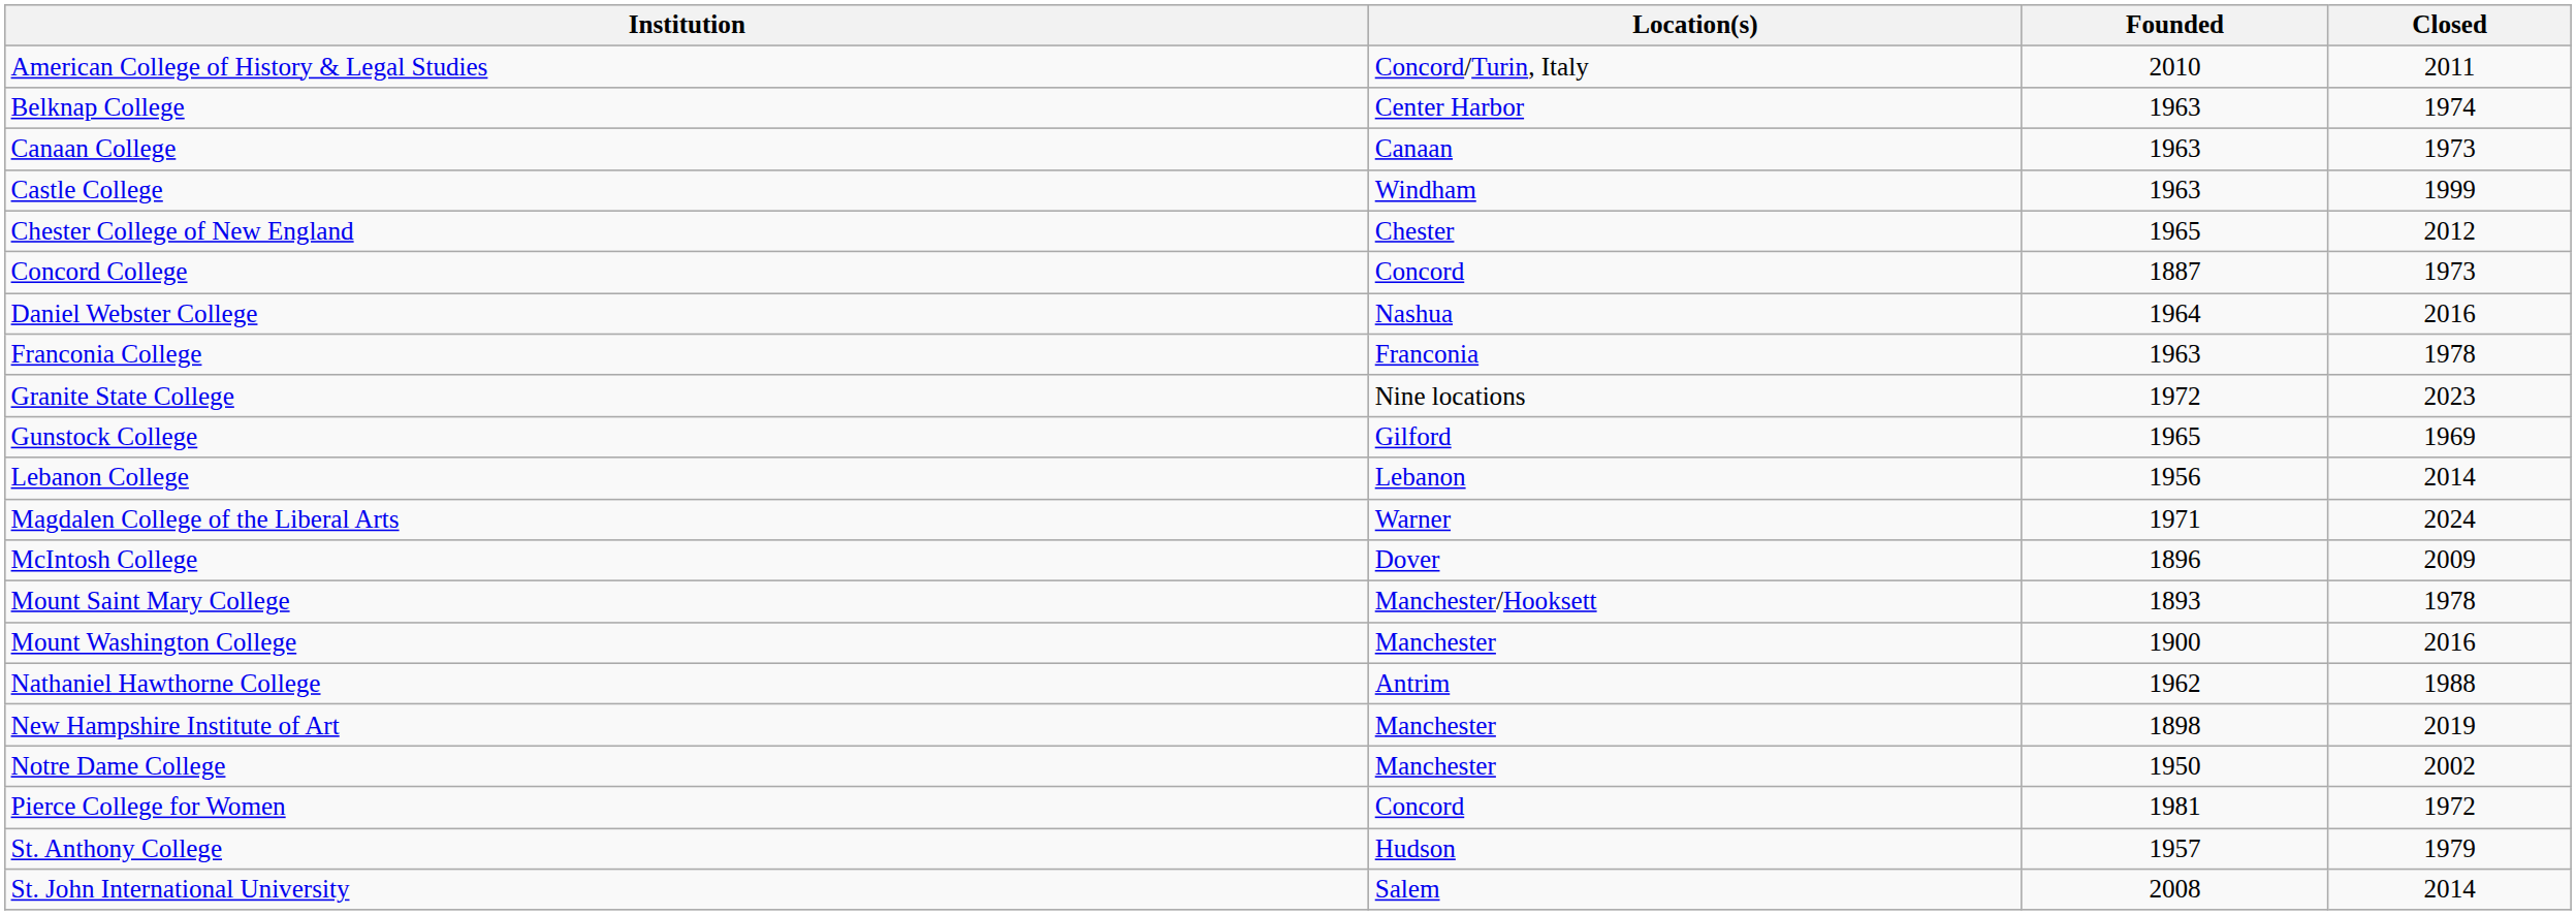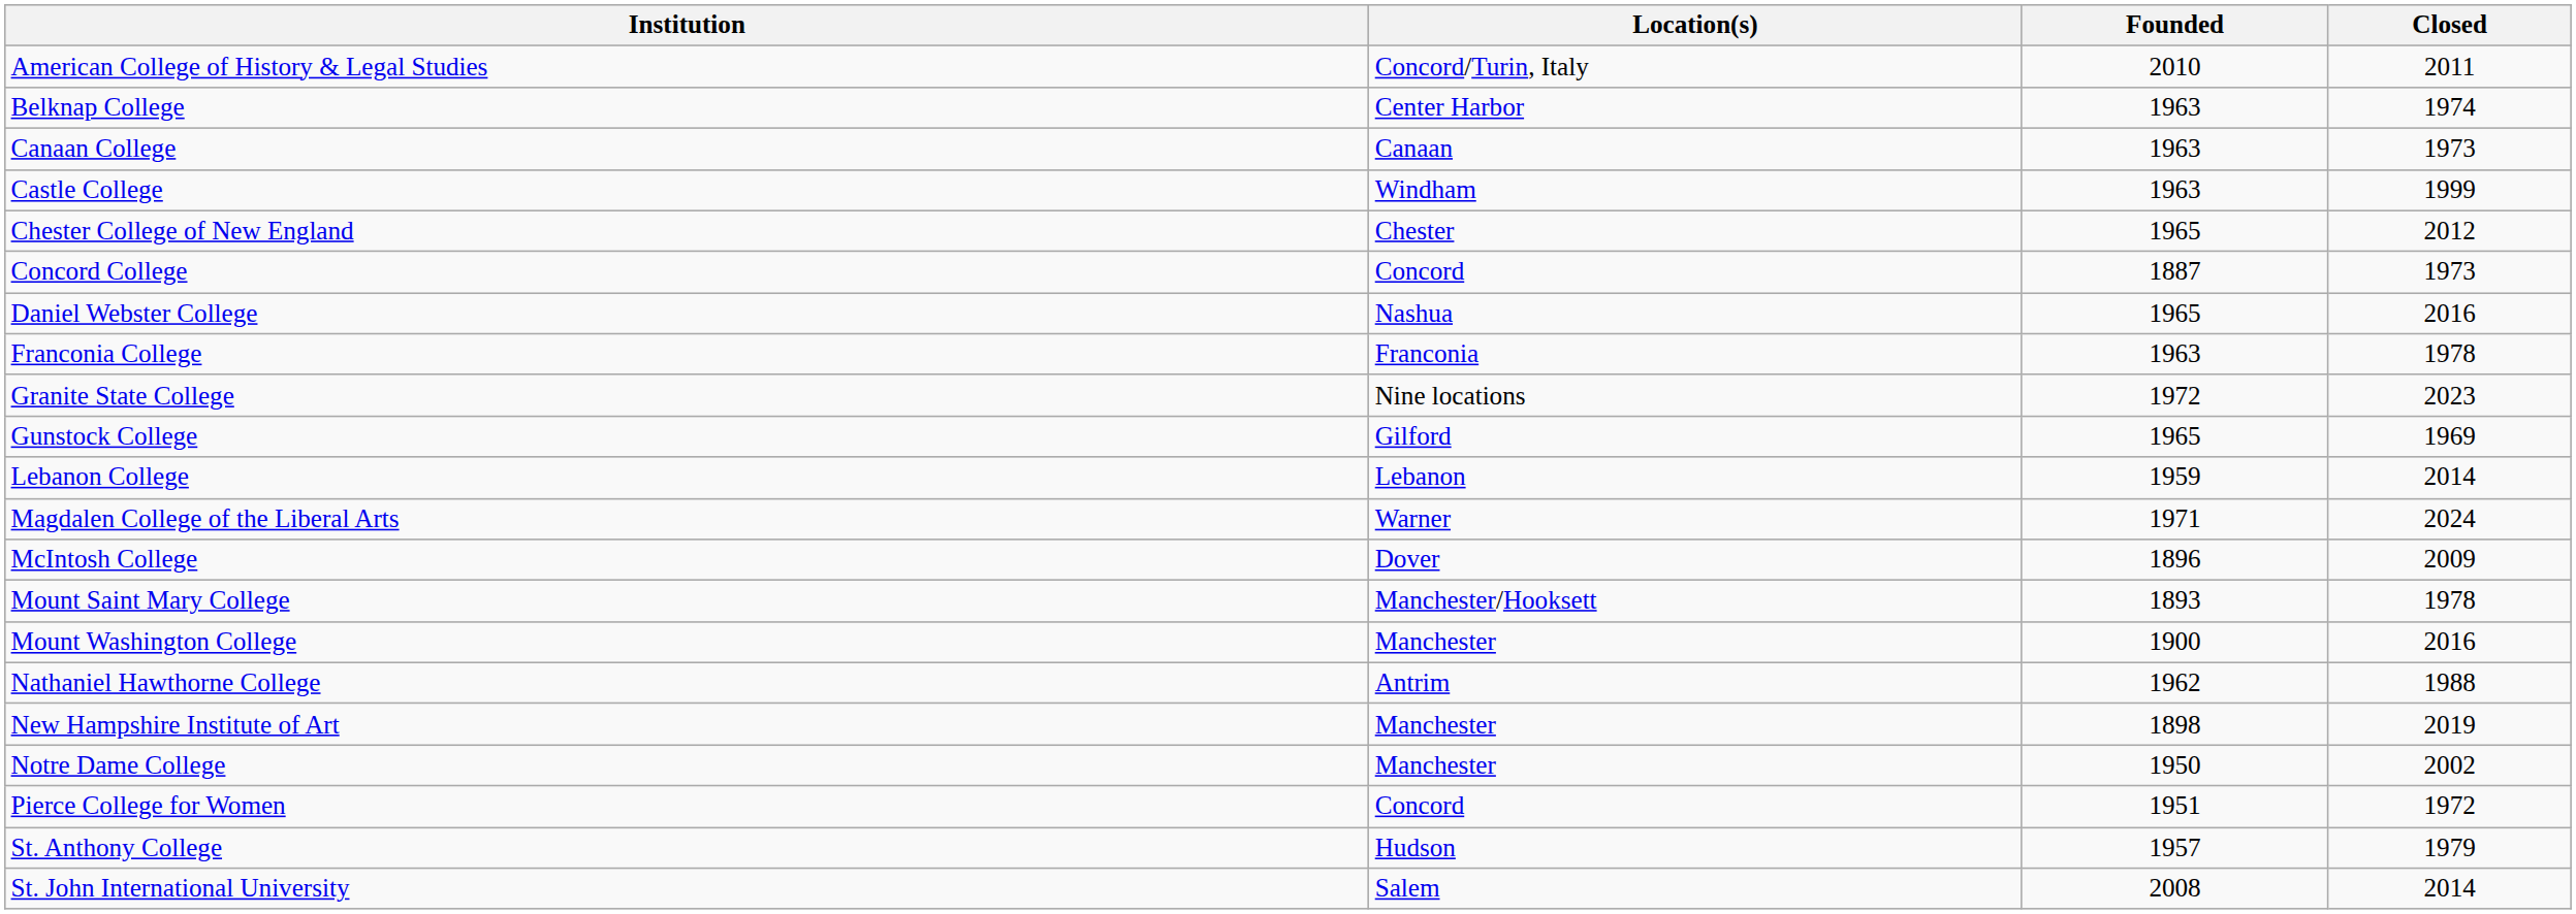Daniel Webster College | Founded: 1964 -> 1965
Lebanon College | Founded: 1956 -> 1959
Pierce College for Women | Founded: 1981 -> 1951
